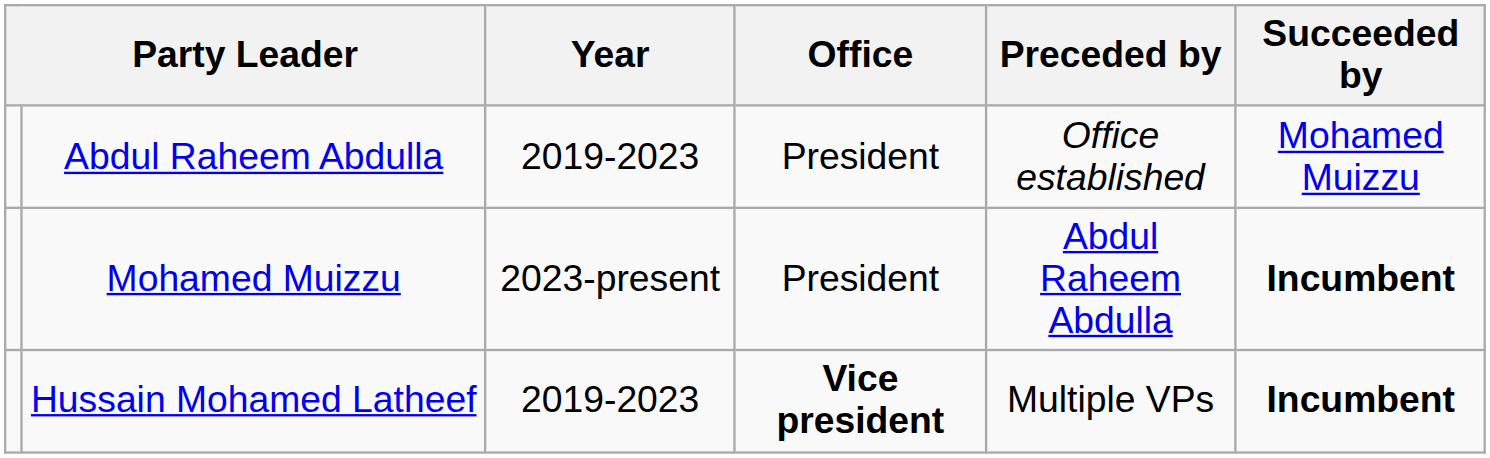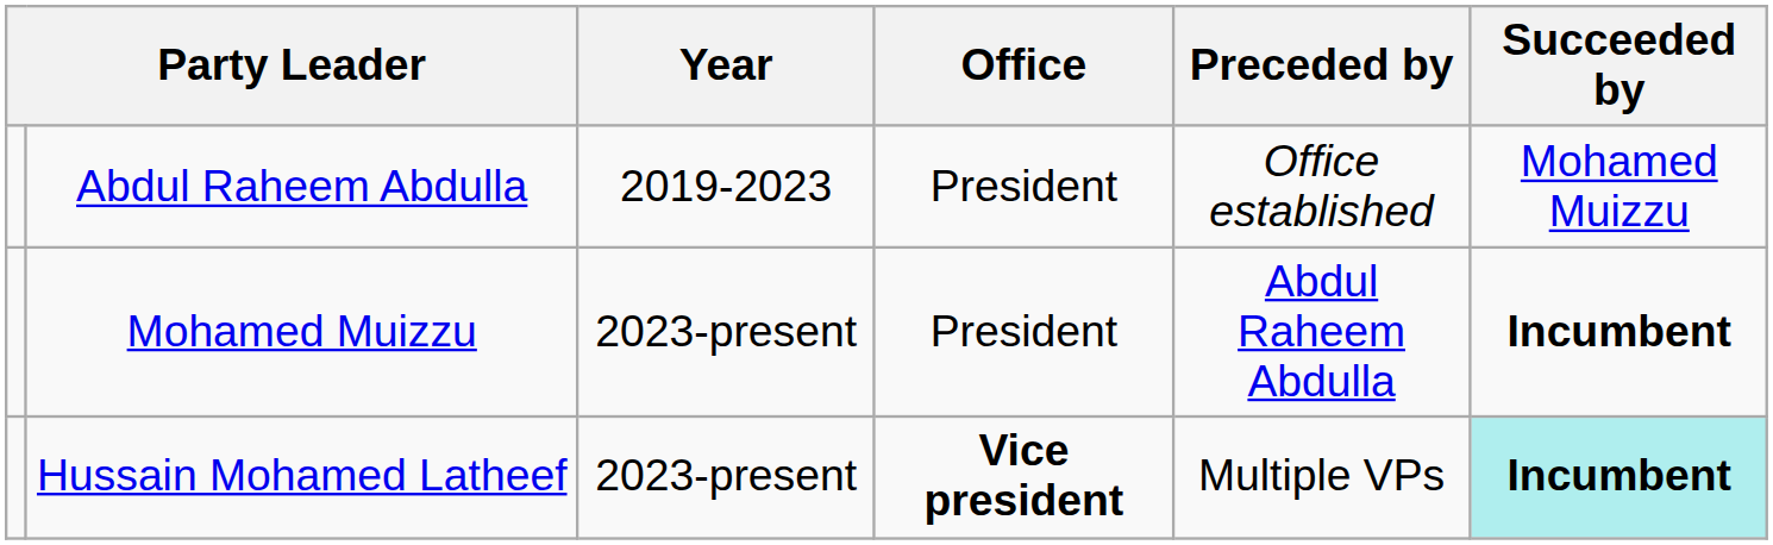Hussain Mohamed Latheef | Year: 2019-2023 -> 2023-present
Hussain Mohamed Latheef | Succeeded by: no background -> paleturquoise background
